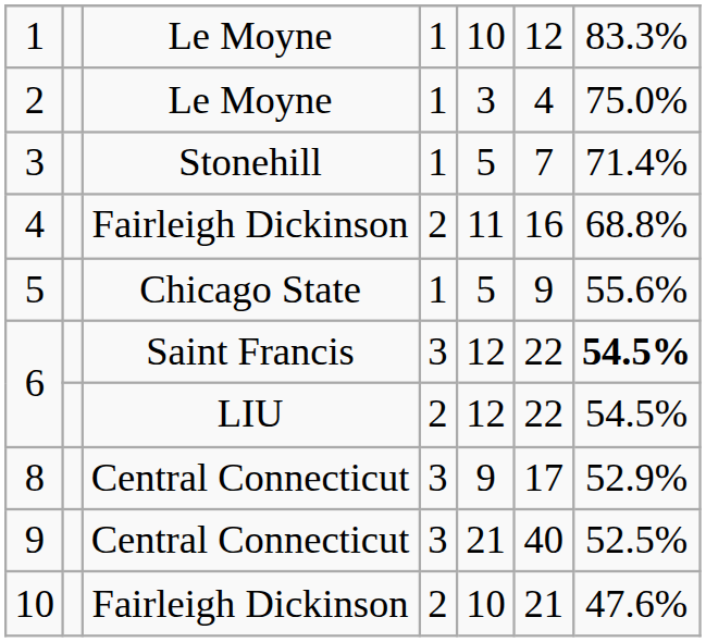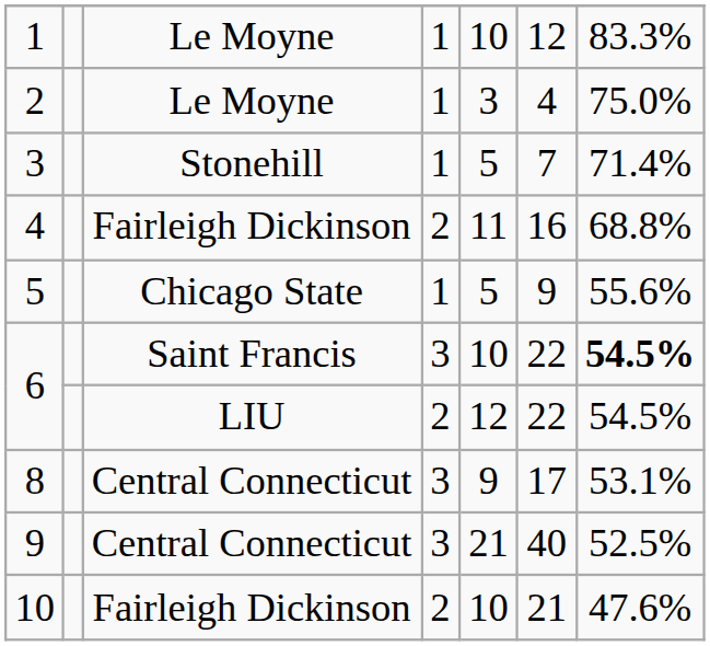6 / Saint Francis | column 5: 12 -> 10
8 | column 7: 52.9% -> 53.1%
